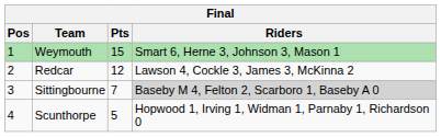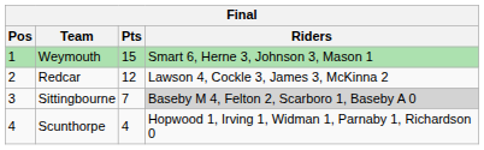Scunthorpe | Pts: 5 -> 4
